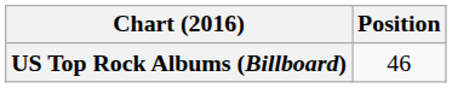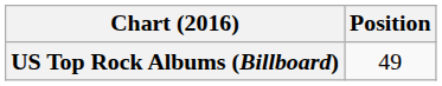US Top Rock Albums (Billboard) | Position: 46 -> 49
